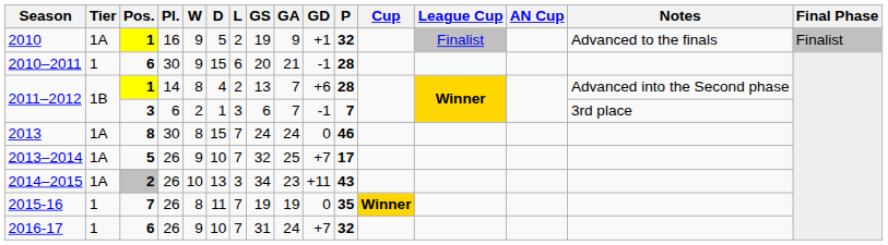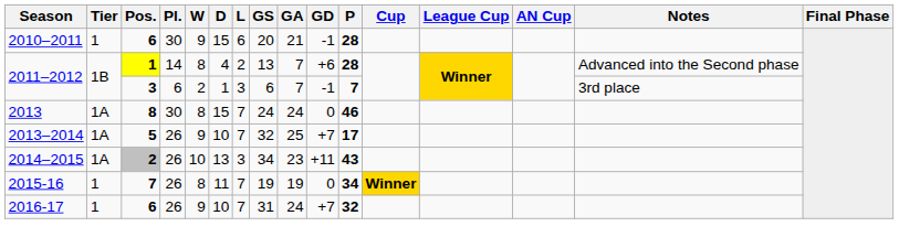- row: 2010 | 1A | 1 | 16 | 9 | 5 | 2 | 19 | 9 | +1 | 32 | Finalist | Advanced to the finals | Finalist
2015-16 | P: 35 -> 34
